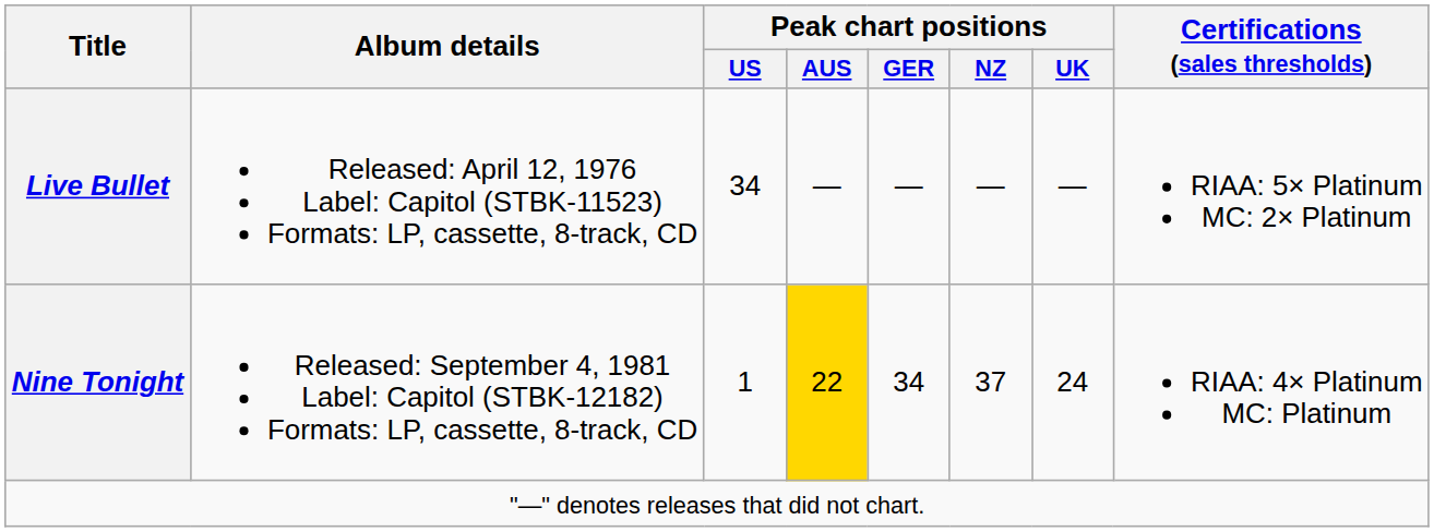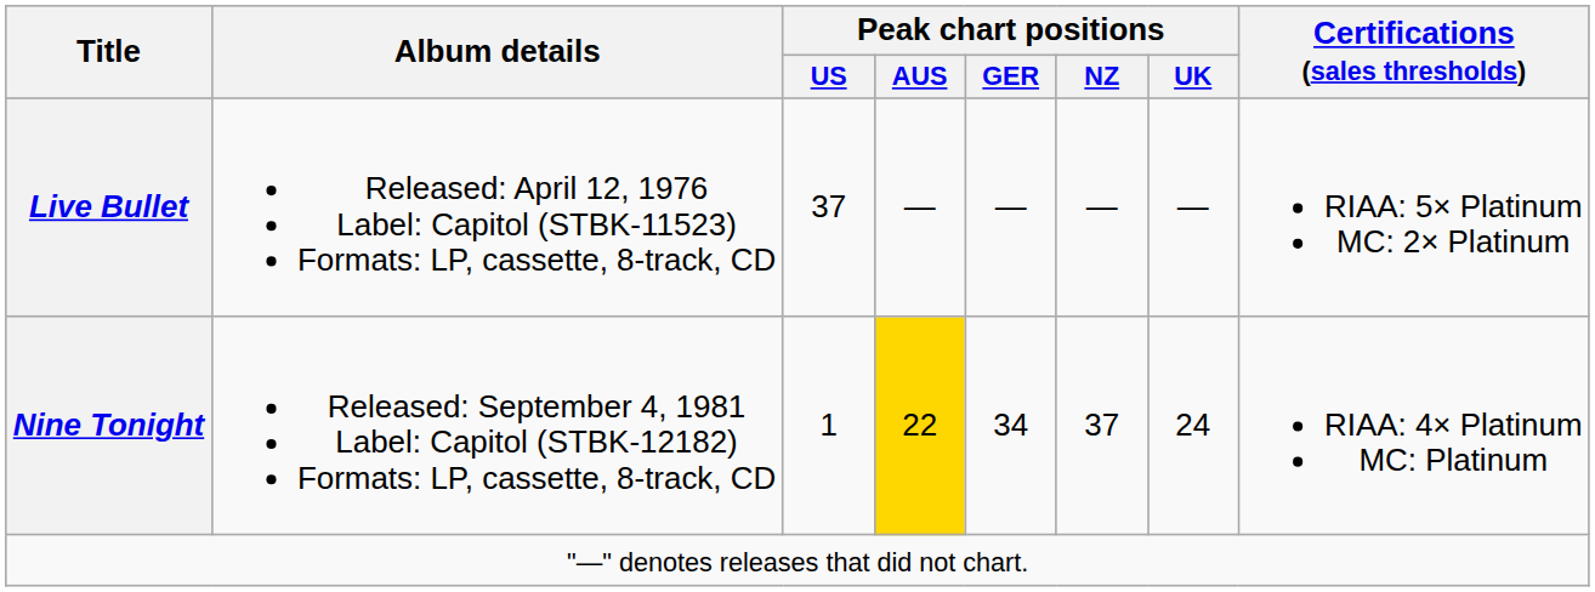Live Bullet | Peak chart positions / US: 34 -> 37
